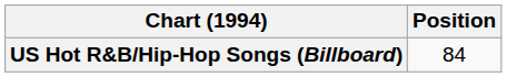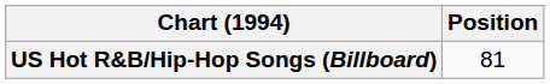US Hot R&B/Hip-Hop Songs (Billboard) | Position: 84 -> 81
